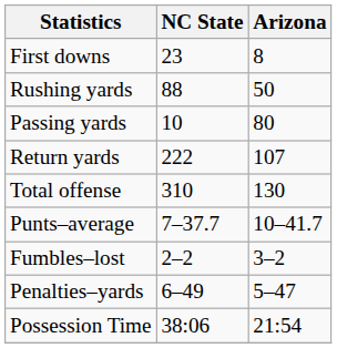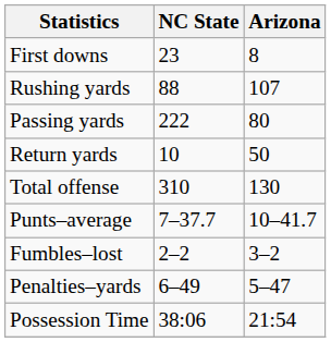Rushing yards | Arizona: 50 -> 107
Passing yards | NC State: 10 -> 222
Return yards | NC State: 222 -> 10
Return yards | Arizona: 107 -> 50
